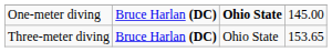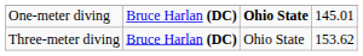One-meter diving | column 4: 145.00 -> 145.01
Three-meter diving | column 4: 153.65 -> 153.62
